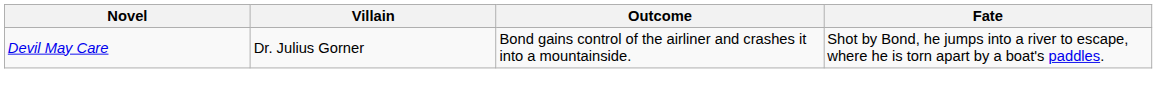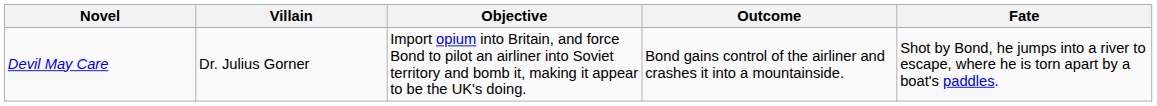+ column: Objective | Import opium into Britain, and force Bond to pilot an airliner into Soviet territory and bomb it, making it appear to be the UK's doing.
